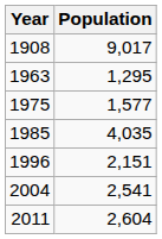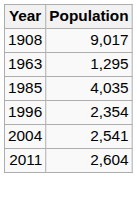- row: 1975 | 1,577
1996 | Population: 2,151 -> 2,354
